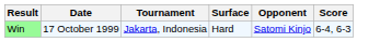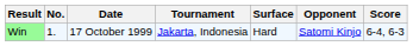+ column: No. | 1.
